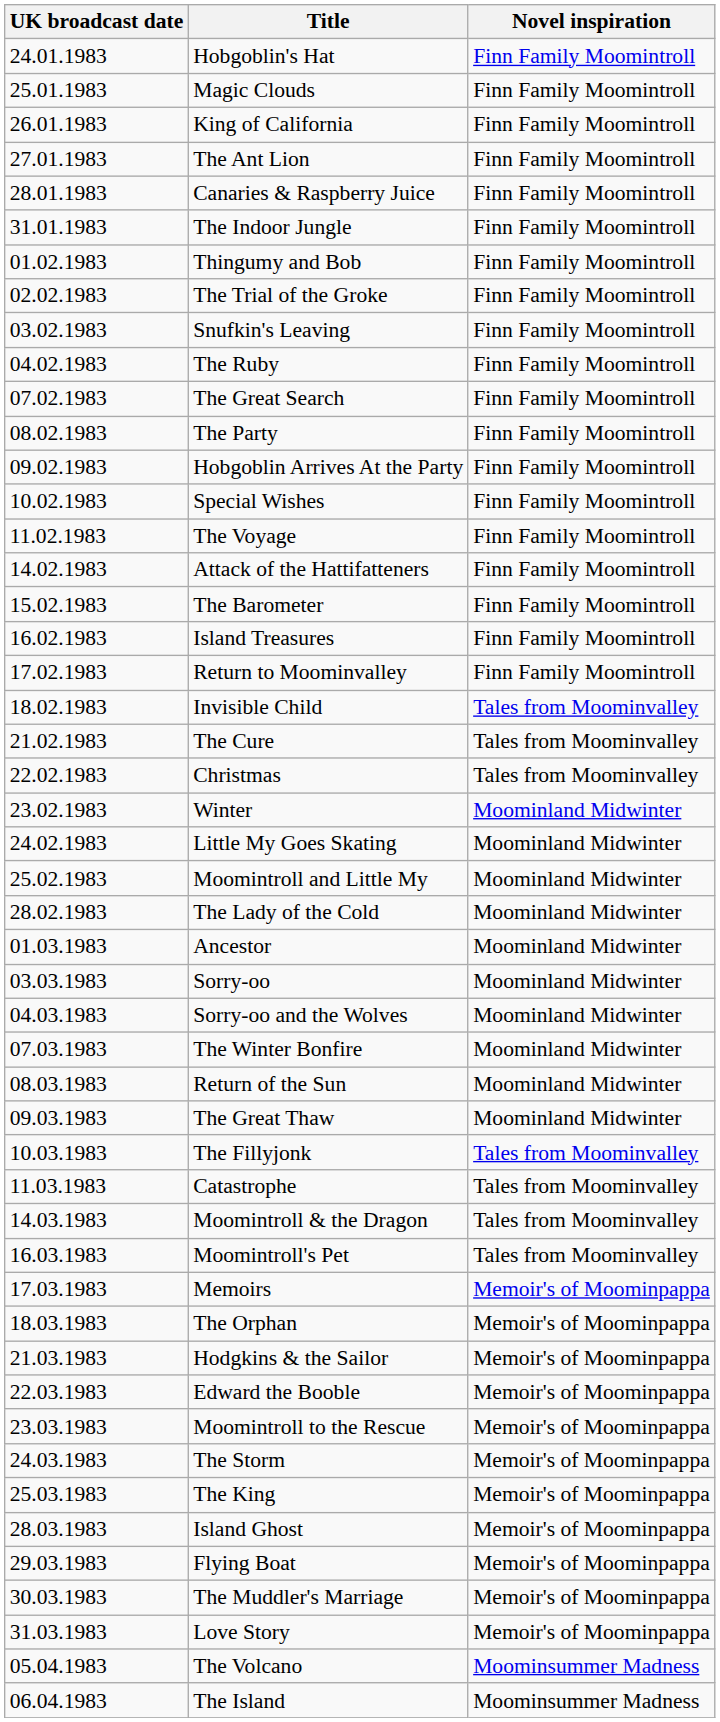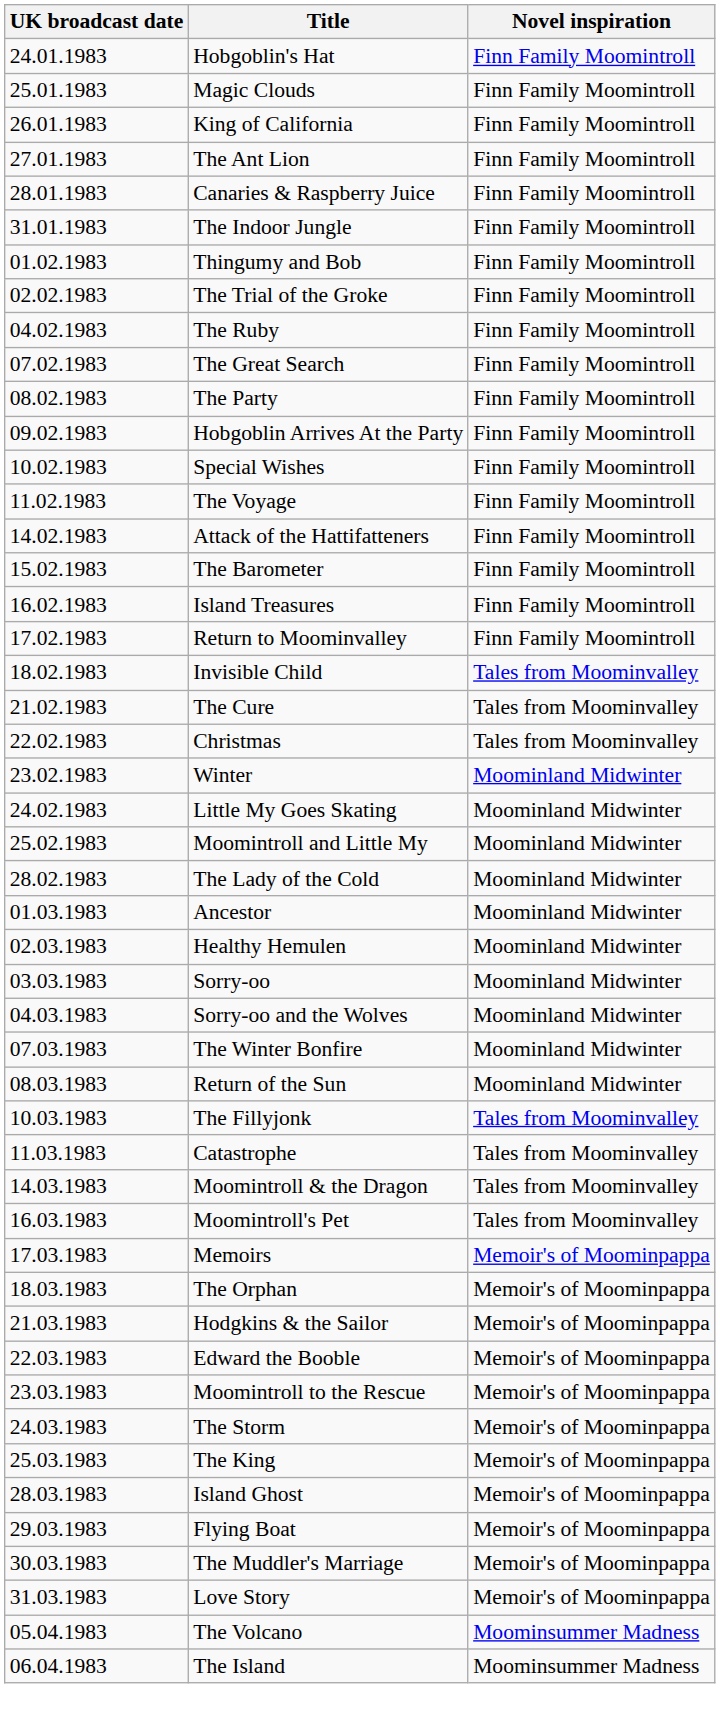- row: 03.02.1983 | Snufkin's Leaving | Finn Family Moomintroll
+ row: 02.03.1983 | Healthy Hemulen | Moominland Midwinter
- row: 09.03.1983 | The Great Thaw | Moominland Midwinter
